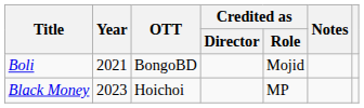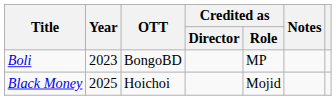Boli | Year: 2021 -> 2023
Boli | Credited as / Role: Mojid -> MP
Black Money | Year: 2023 -> 2025
Black Money | Credited as / Role: MP -> Mojid
